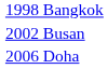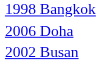rows swapped: 2002 Busan <-> 2006 Doha
